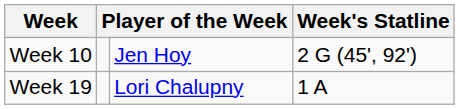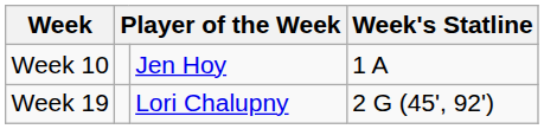Week 10 | Week's Statline: 2 G (45', 92') -> 1 A
Week 19 | Week's Statline: 1 A -> 2 G (45', 92')
